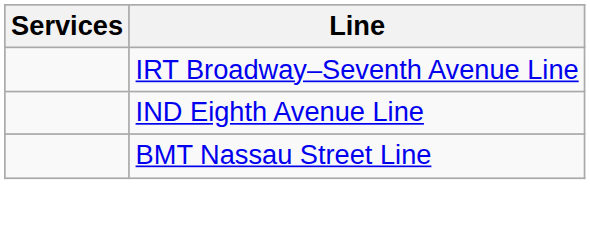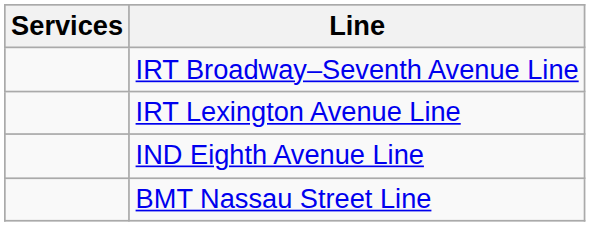+ row: IRT Lexington Avenue Line
